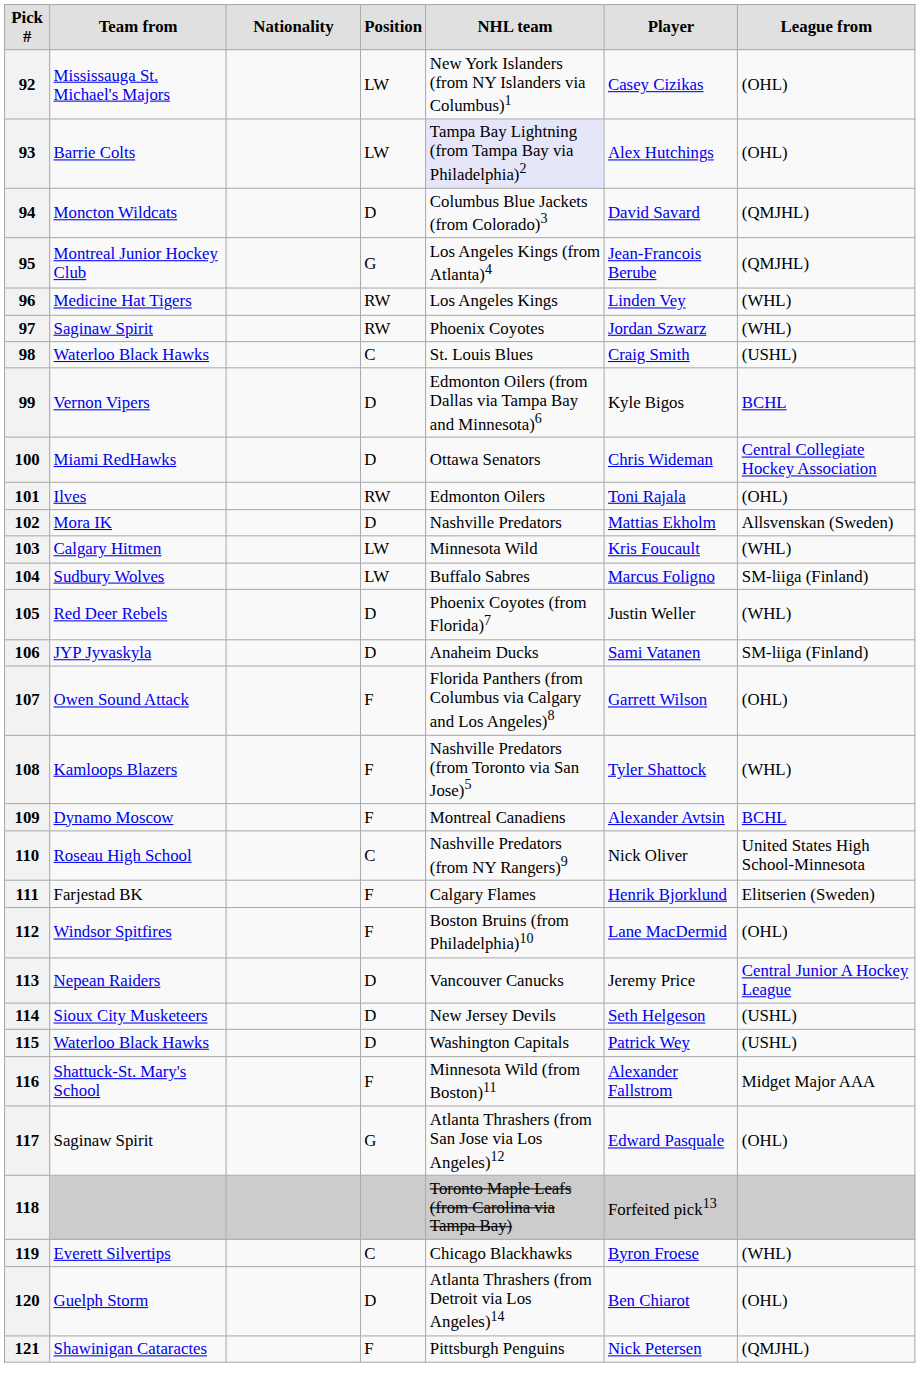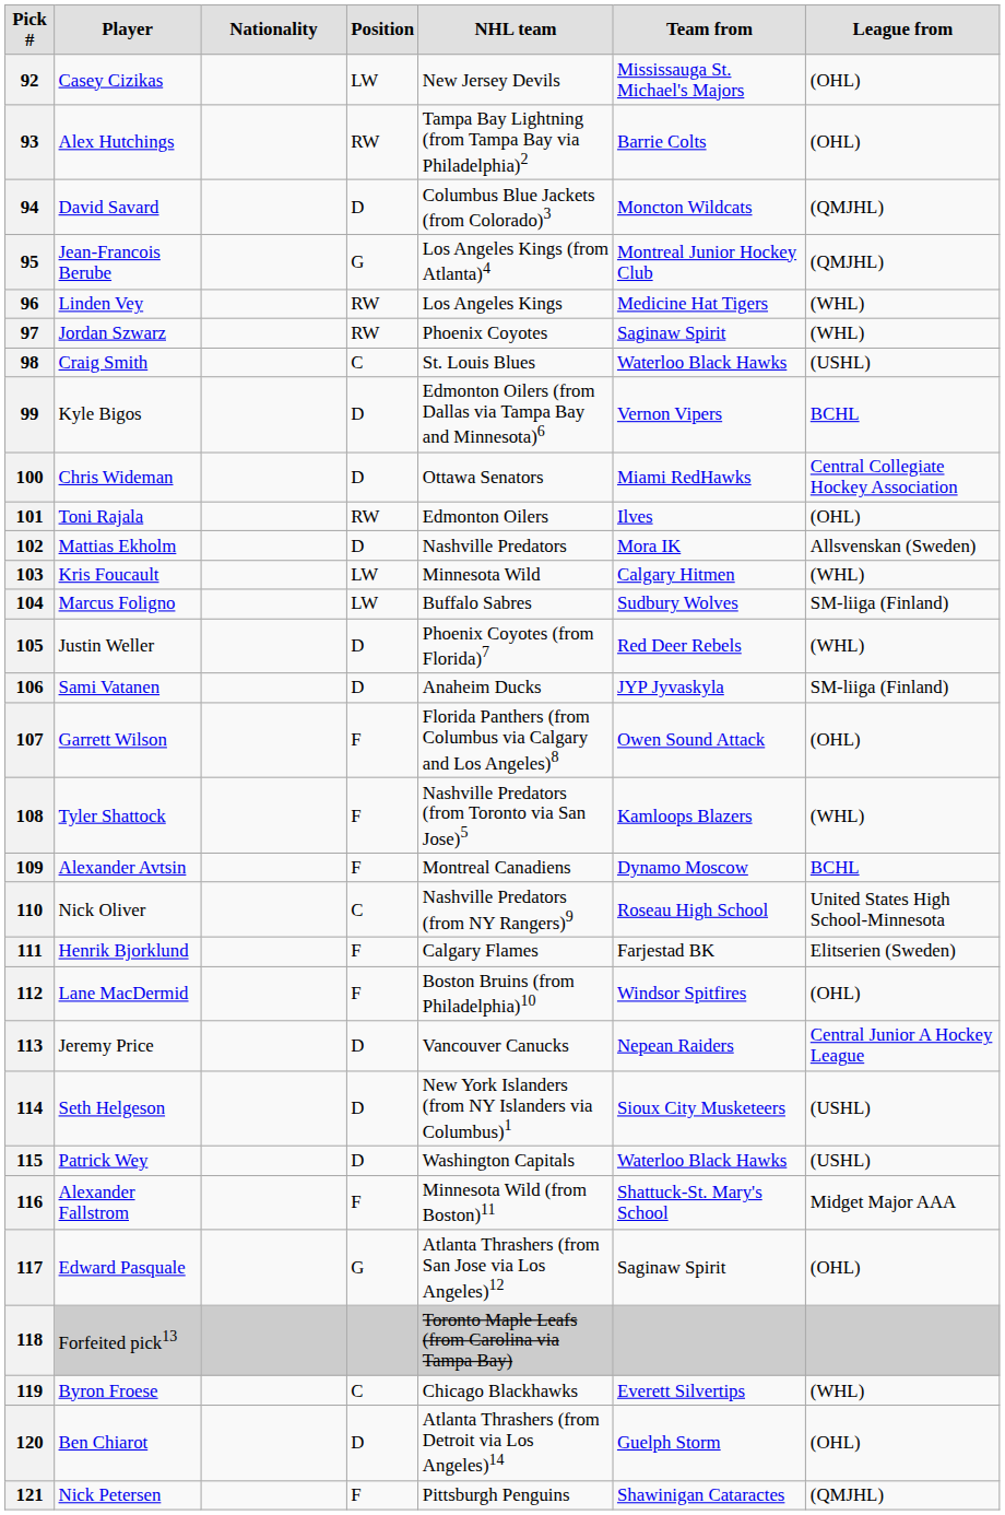columns swapped: Player <-> Team from
92 | NHL team: New York Islanders (from NY Islanders via Columbus)1 -> New Jersey Devils
93 | Position: LW -> RW
93 | NHL team: lavender background -> no background
114 | NHL team: New Jersey Devils -> New York Islanders (from NY Islanders via Columbus)1
